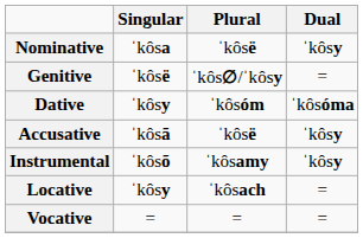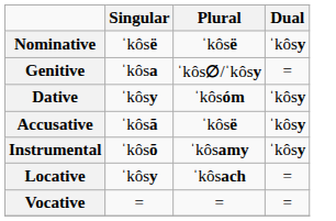Nominative | Singular: ˈkôsa -> ˈkôsë
Genitive | Singular: ˈkôsë -> ˈkôsa
Dative | Dual: ˈkôsóma -> ˈkôsy
